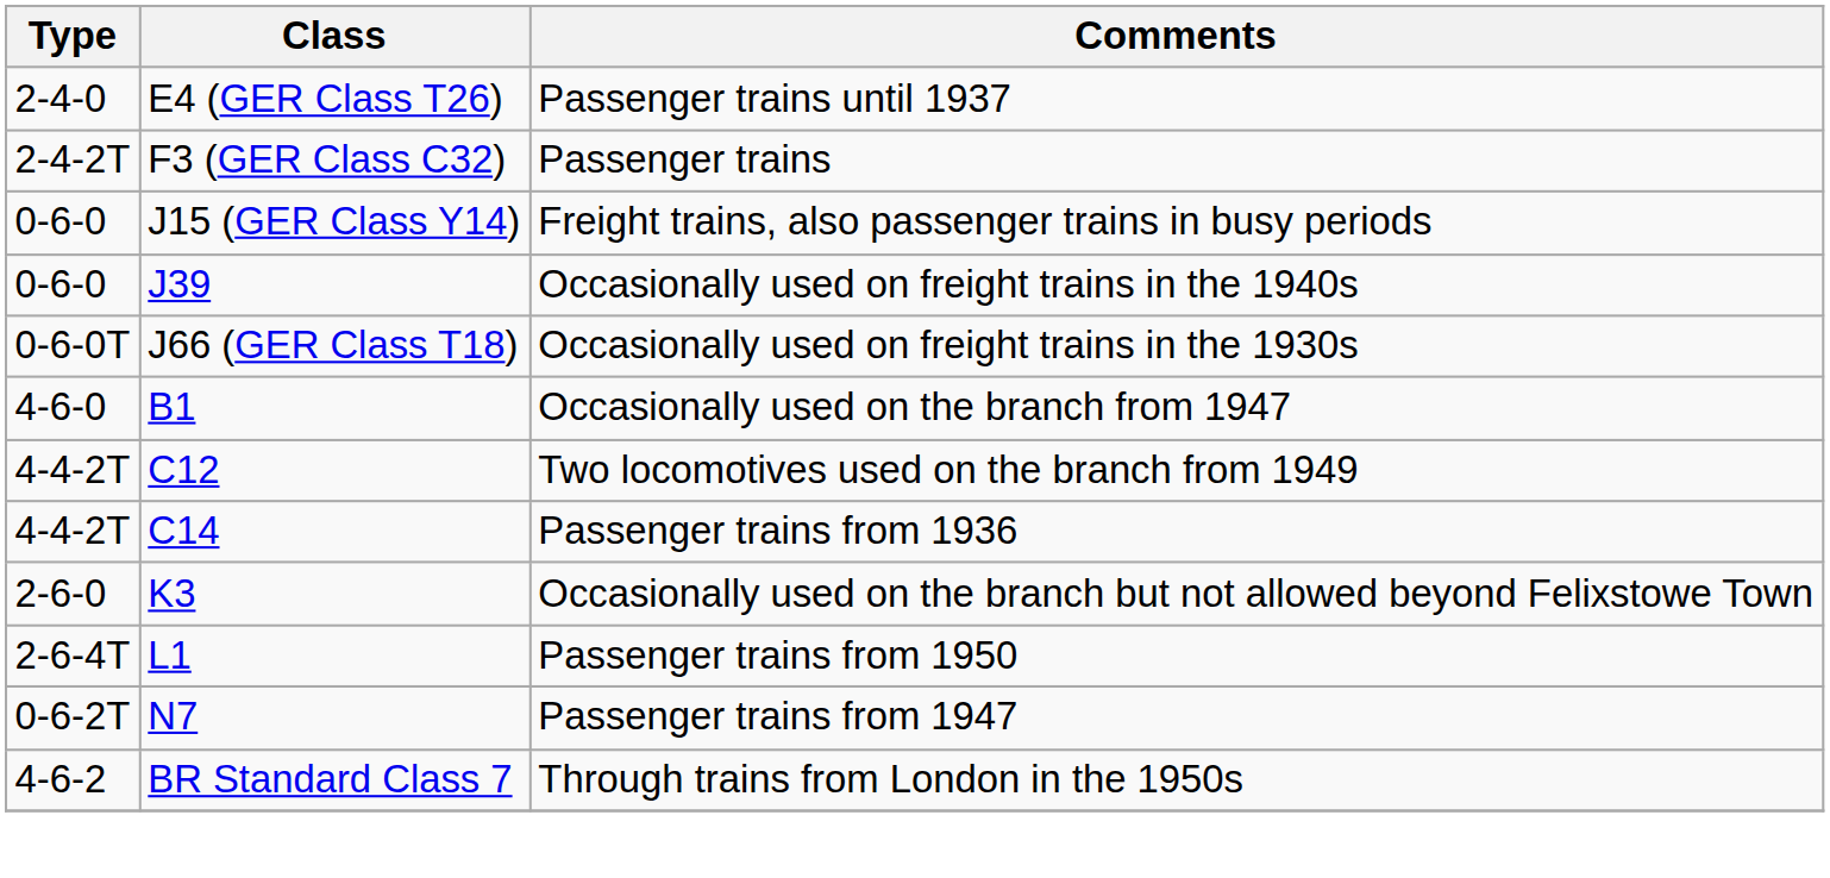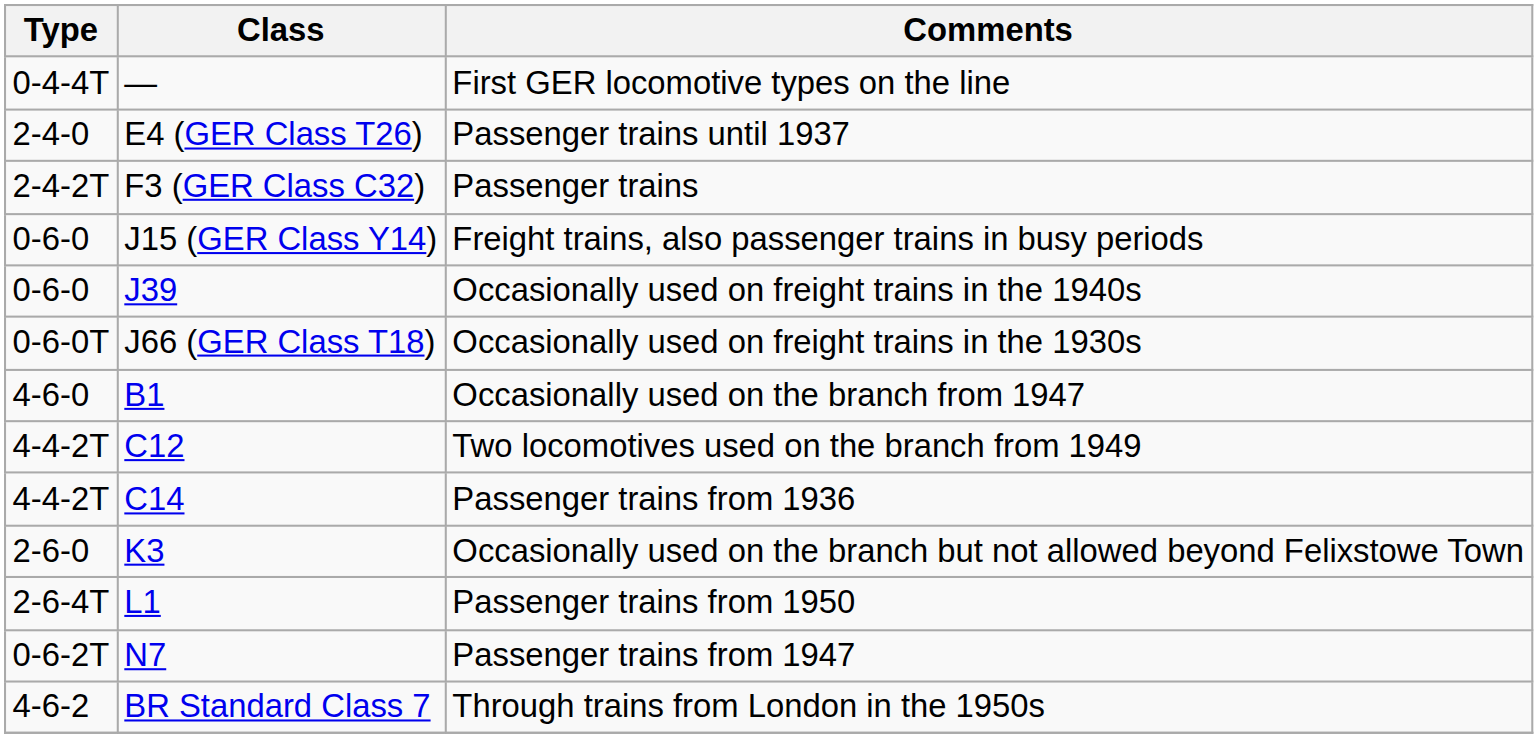+ row: 0-4-4T | — | First GER locomotive types on the line
